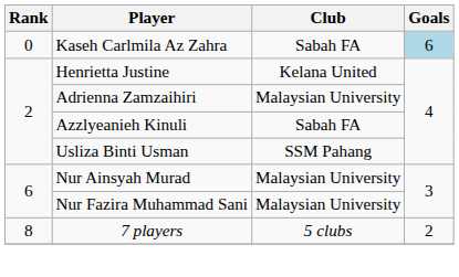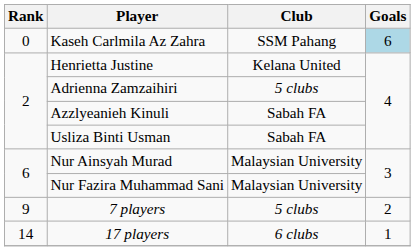Kaseh Carlmila Az Zahra | Club: Sabah FA -> SSM Pahang
Adrienna Zamzaihiri | Club: Malaysian University -> 5 clubs
Usliza Binti Usman | Club: SSM Pahang -> Sabah FA
7 players | Rank: 8 -> 9
+ row: 14 | 17 players | 6 clubs | 1
